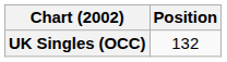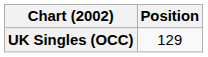UK Singles (OCC) | Position: 132 -> 129
